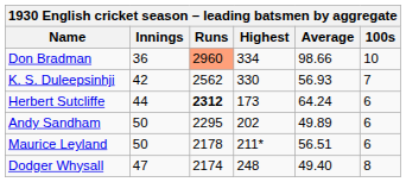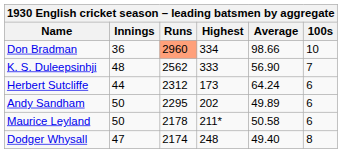K. S. Duleepsinhji | Innings: 42 -> 48
K. S. Duleepsinhji | Highest: 330 -> 333
K. S. Duleepsinhji | Average: 56.93 -> 56.90
Herbert Sutcliffe | Runs: bold -> normal
Maurice Leyland | Average: 56.51 -> 50.58
